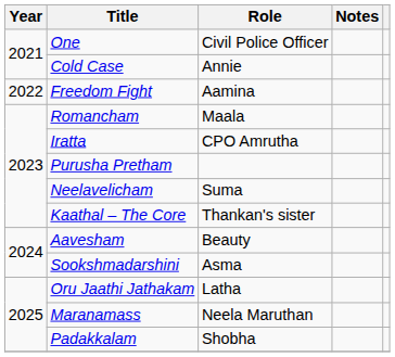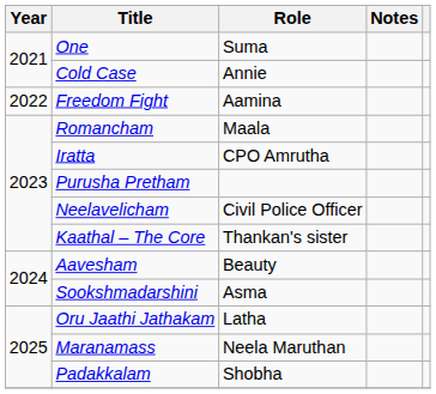One | Role: Civil Police Officer -> Suma
Neelavelicham | Role: Suma -> Civil Police Officer
